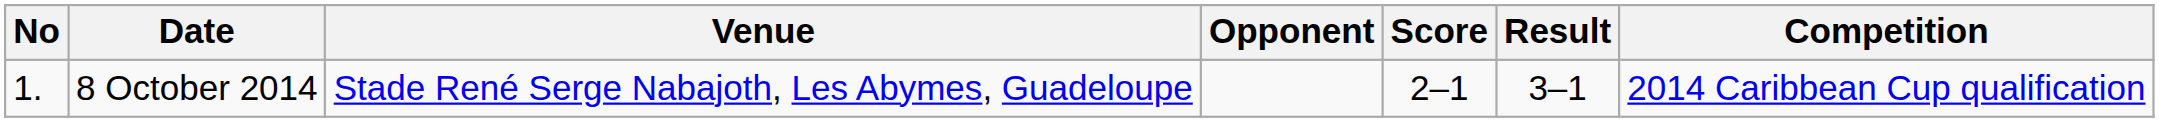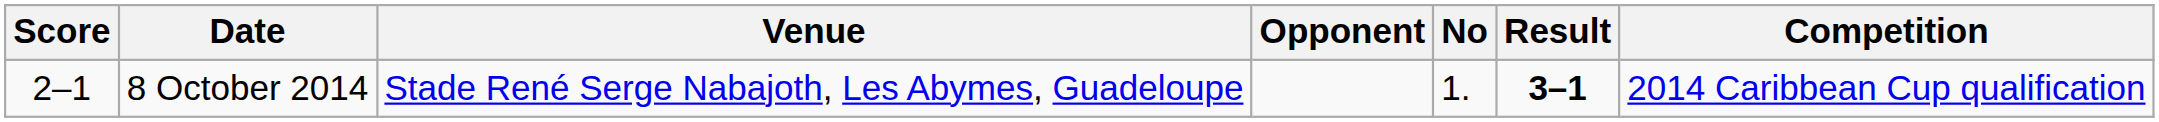columns swapped: No <-> Score
8 October 2014 | Result: normal -> bold
